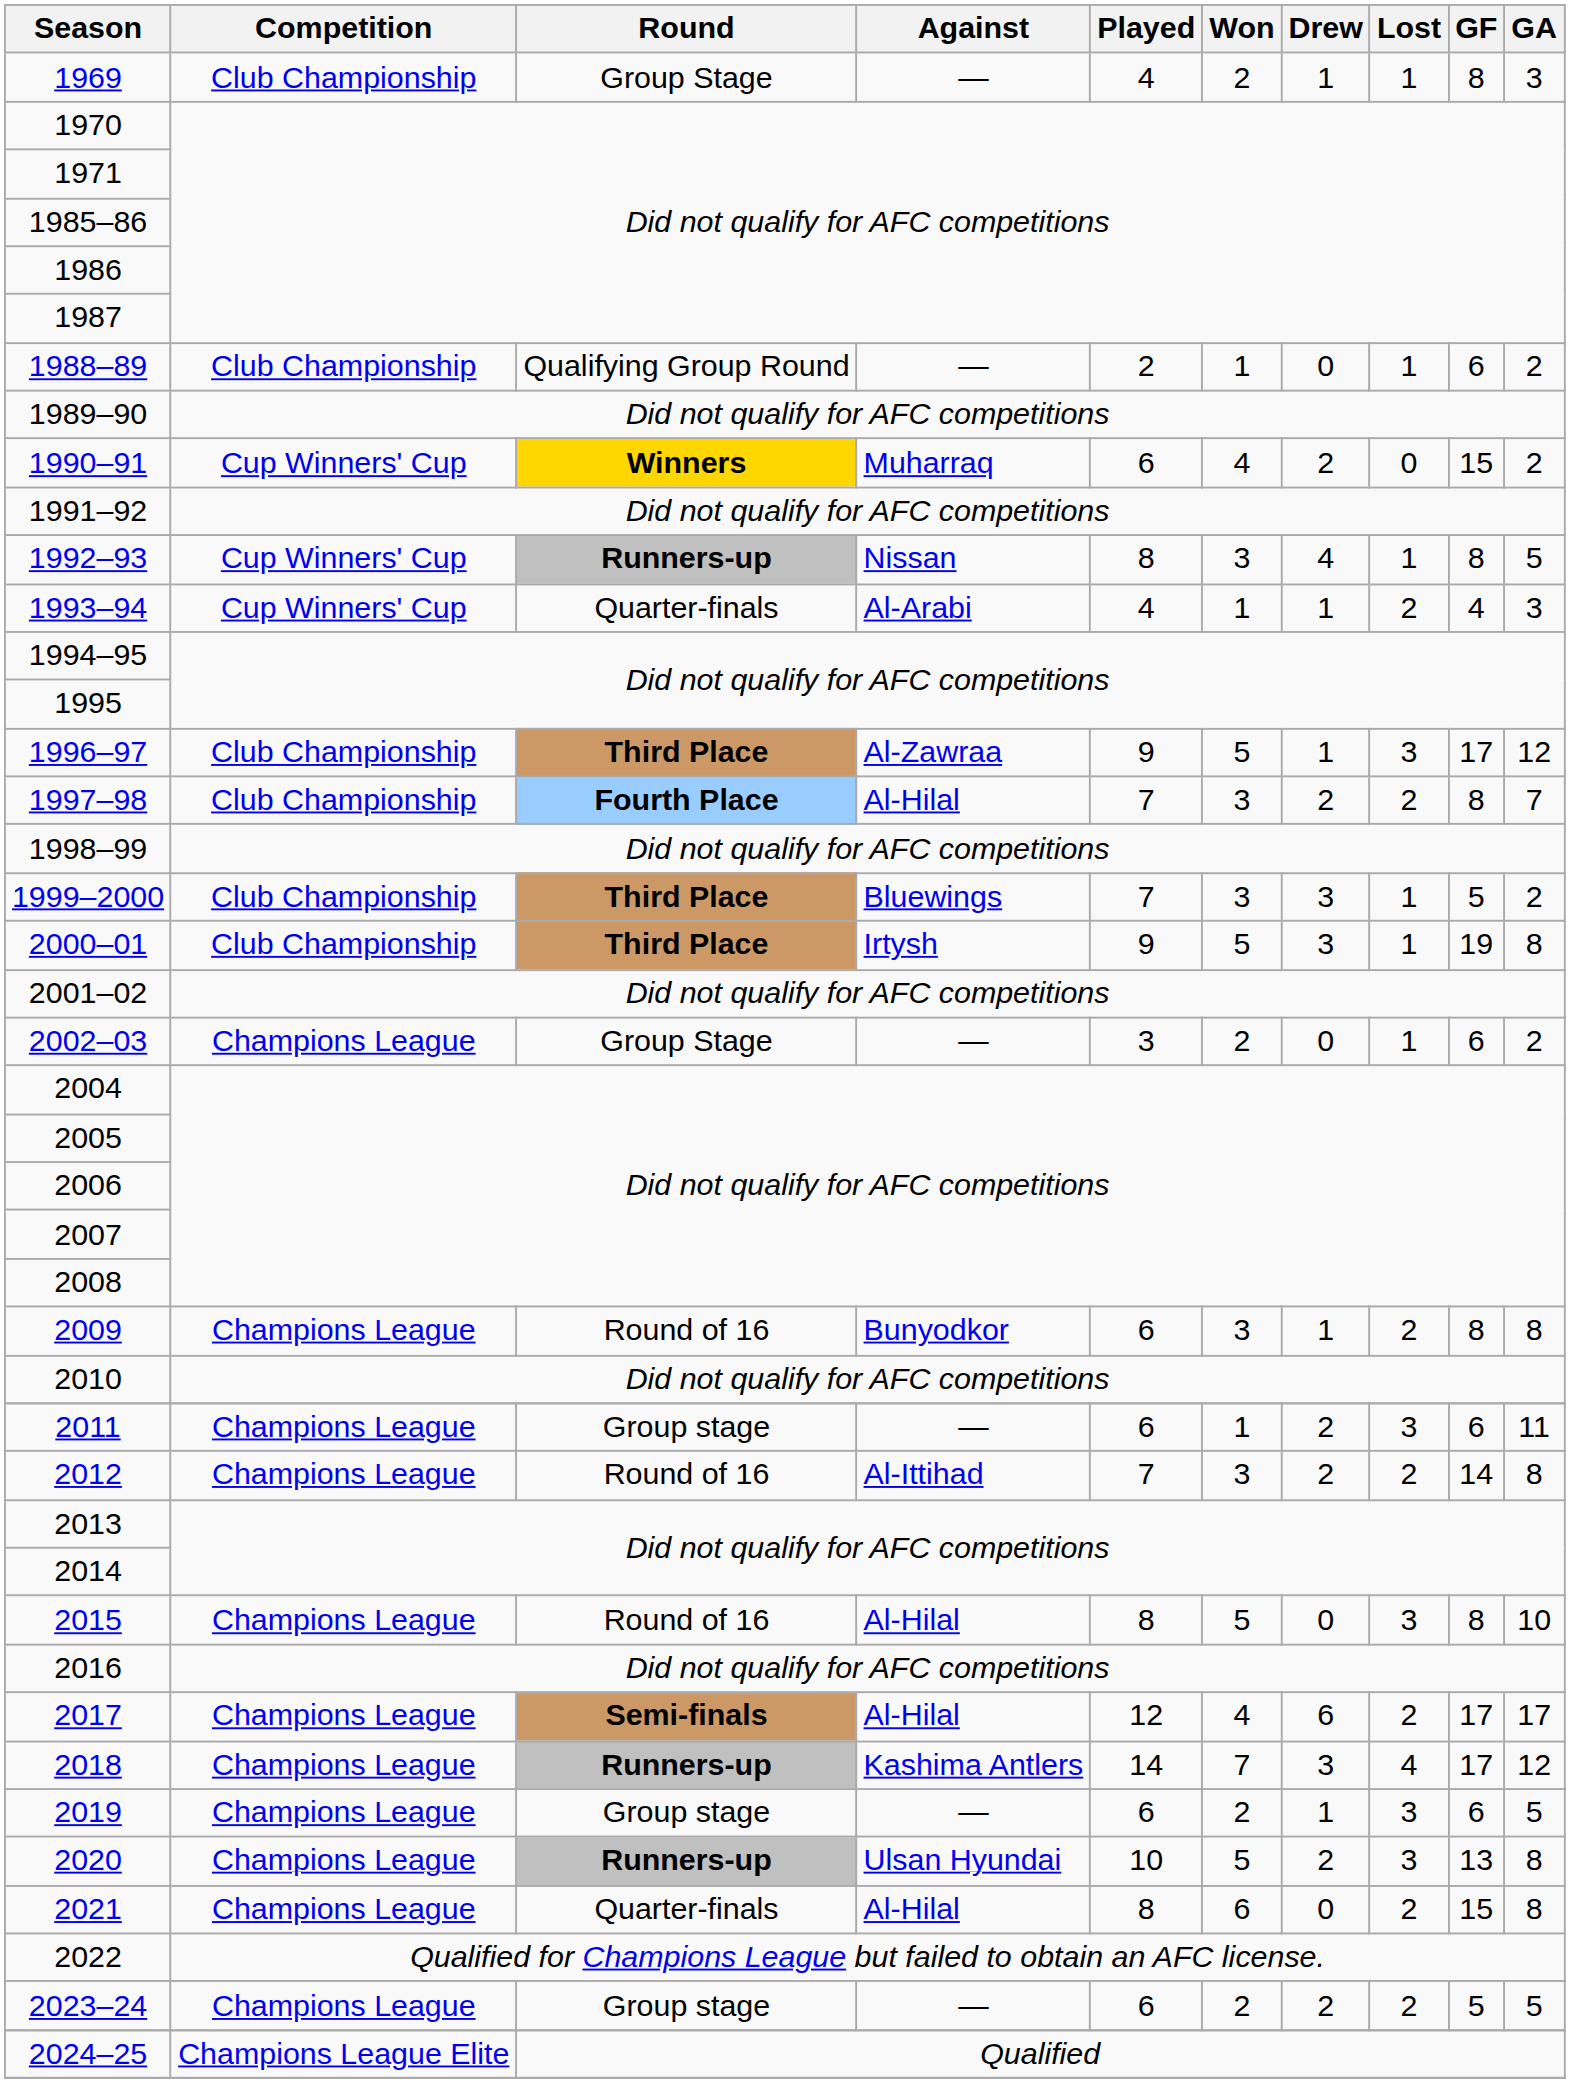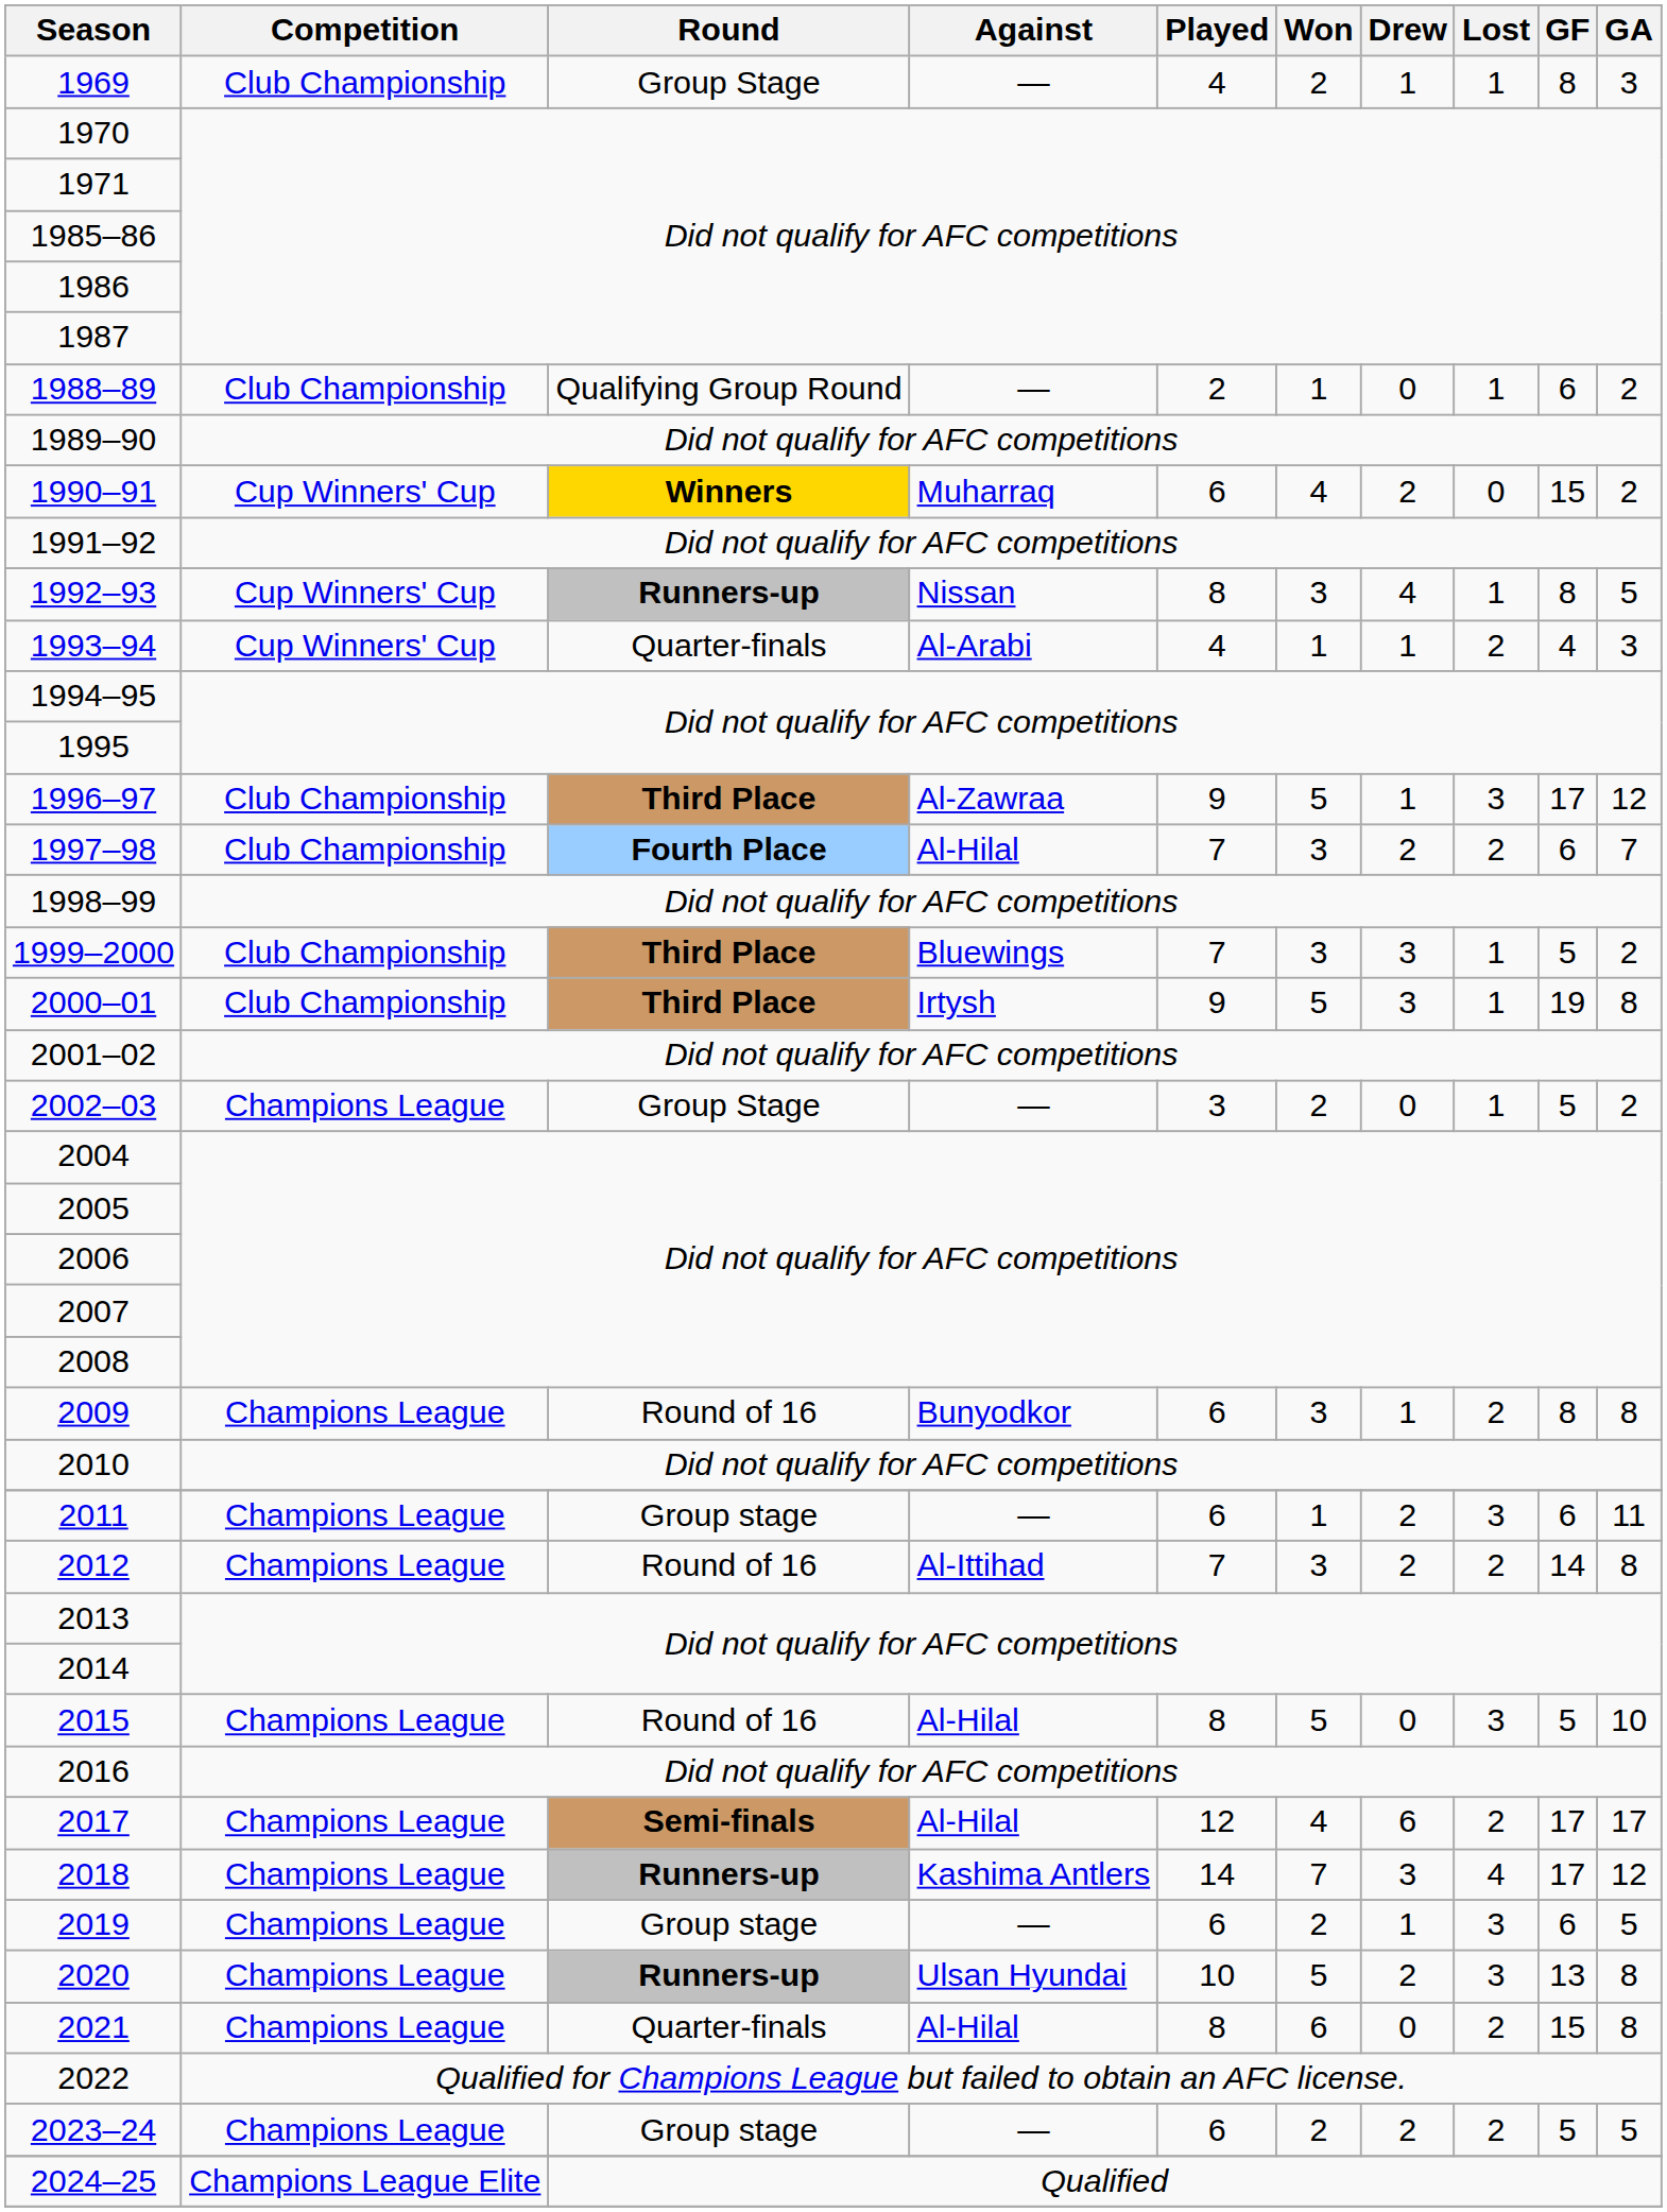1997–98 | GF: 8 -> 6
2002–03 | GF: 6 -> 5
2015 | GF: 8 -> 5
